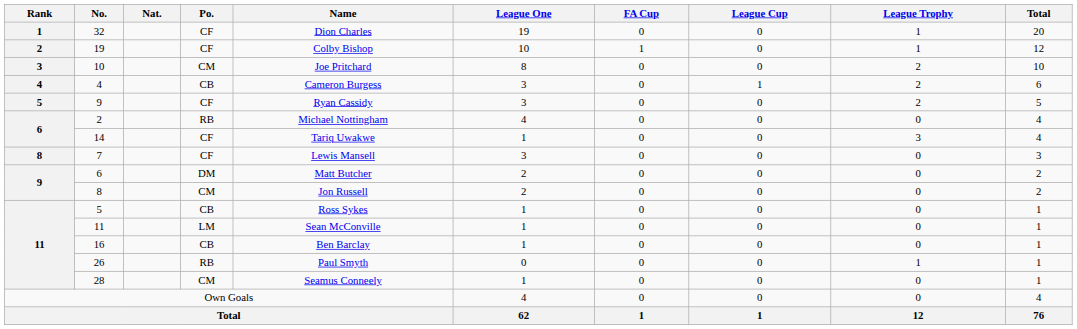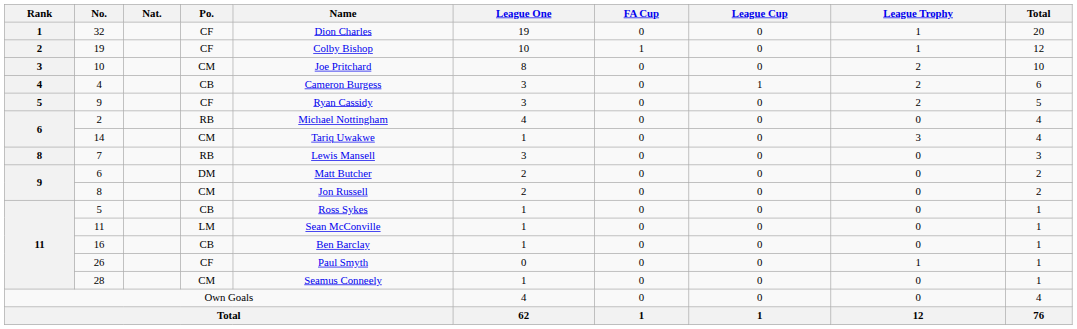14 | Po.: CF -> CM
7 | Po.: CF -> RB
26 | Po.: RB -> CF
